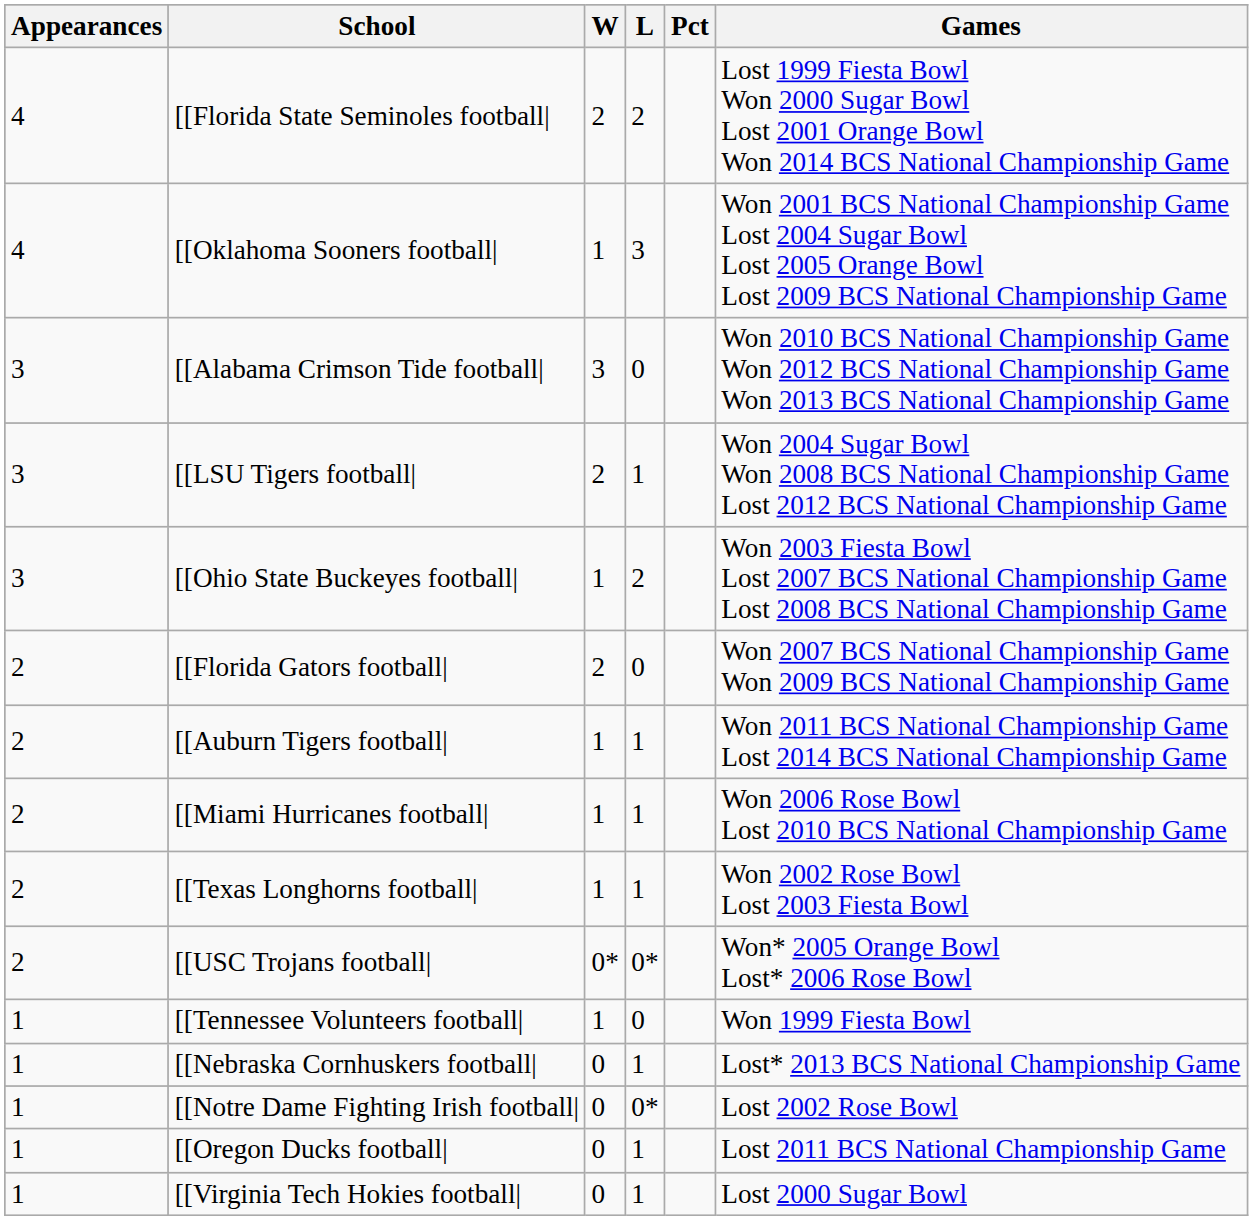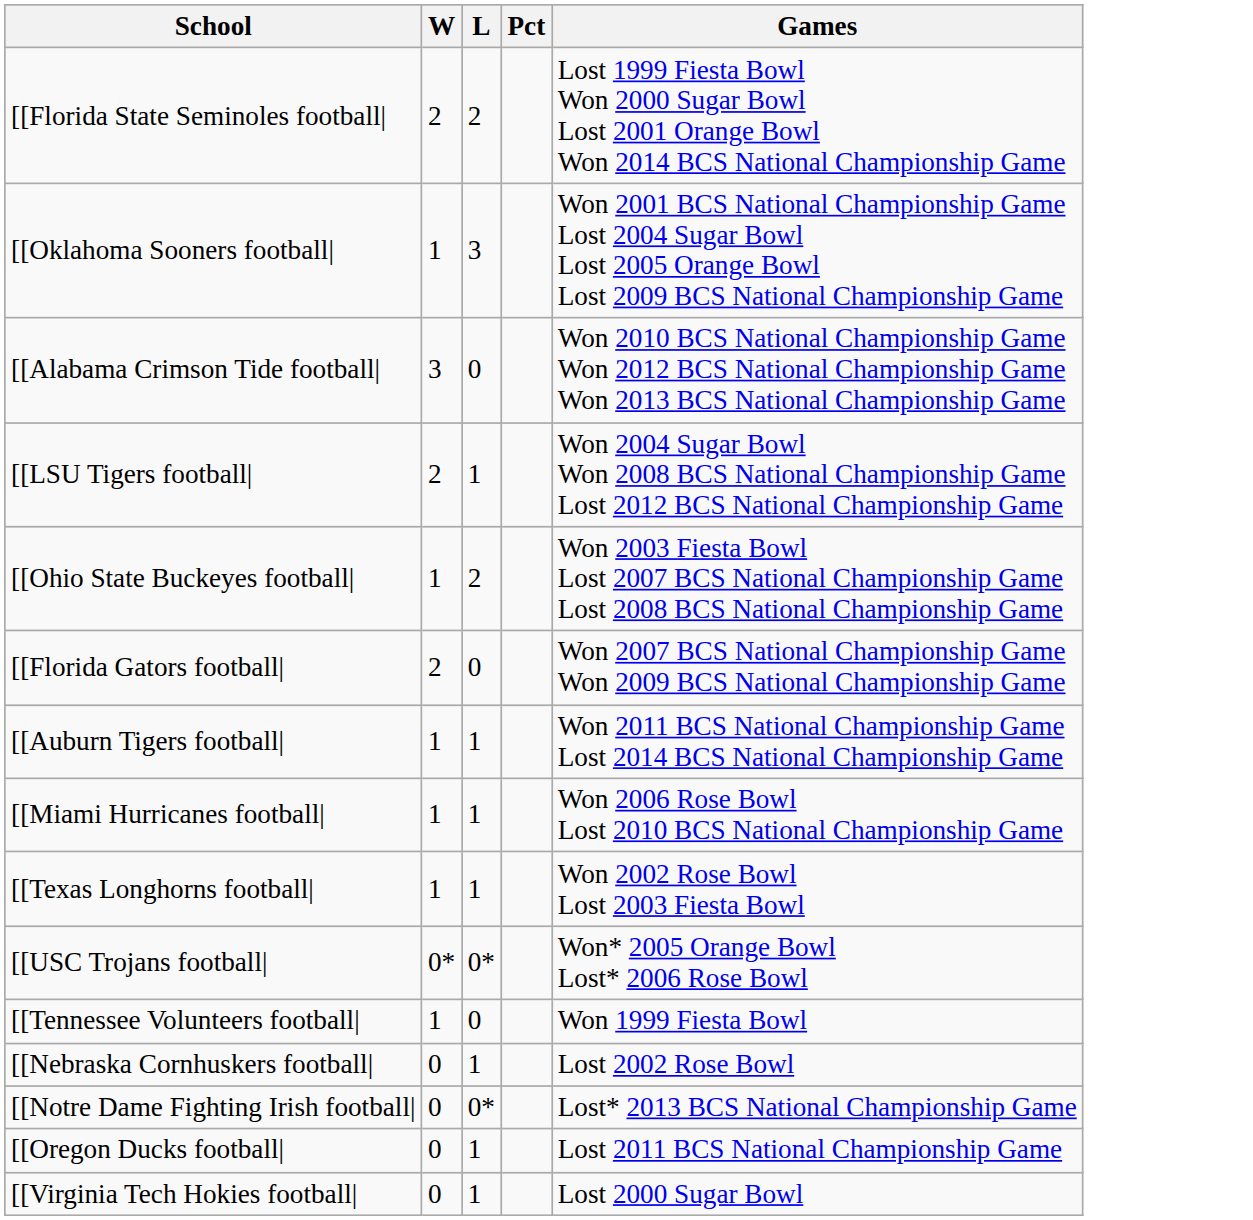- column: Appearances | 4 | 4 | 3 | 3 | 3 | 2 | 2 | 2 | 2 | 2 | 1 | 1 | 1 | 1 | 1
[[Nebraska Cornhuskers football| | Games: Lost* 2013 BCS National Championship Game -> Lost 2002 Rose Bowl
[[Notre Dame Fighting Irish football| | Games: Lost 2002 Rose Bowl -> Lost* 2013 BCS National Championship Game
